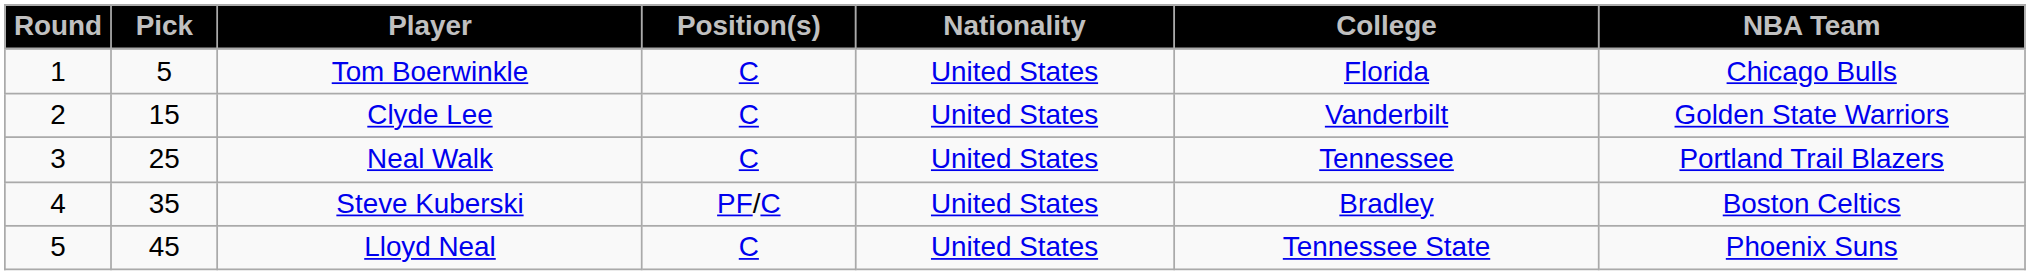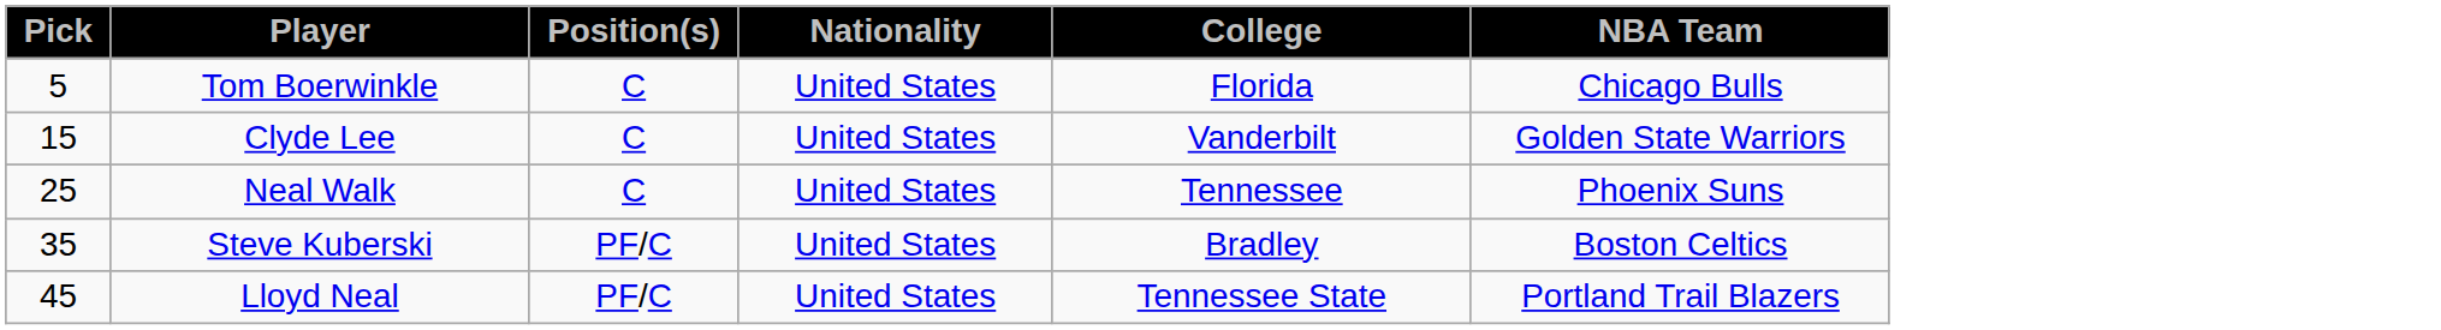- column: Round | 1 | 2 | 3 | 4 | 5
Neal Walk | NBA Team: Portland Trail Blazers -> Phoenix Suns
Lloyd Neal | Position(s): C -> PF/C
Lloyd Neal | NBA Team: Phoenix Suns -> Portland Trail Blazers
